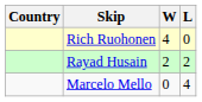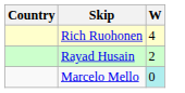- column: L | 0 | 2 | 4
Marcelo Mello | W: no background -> paleturquoise background
